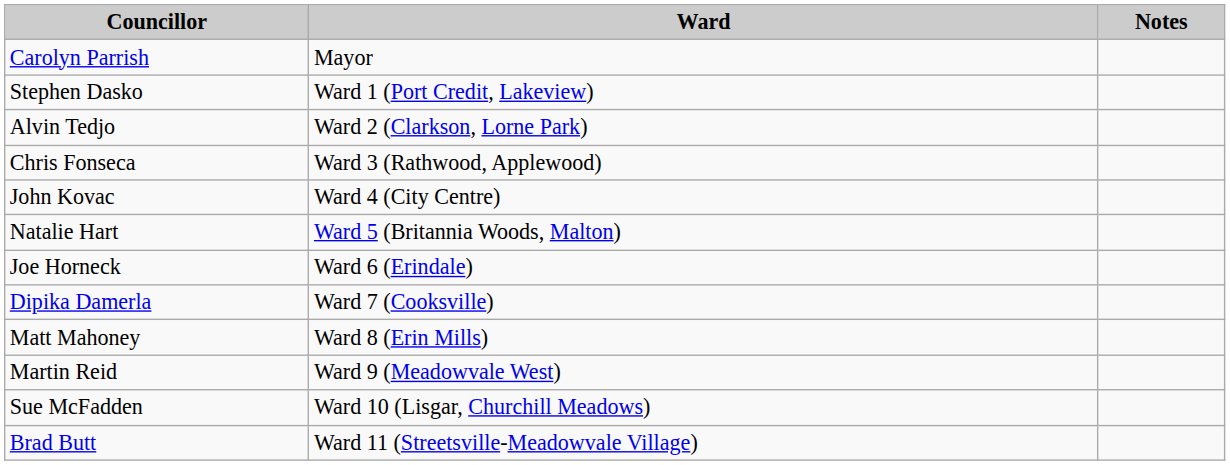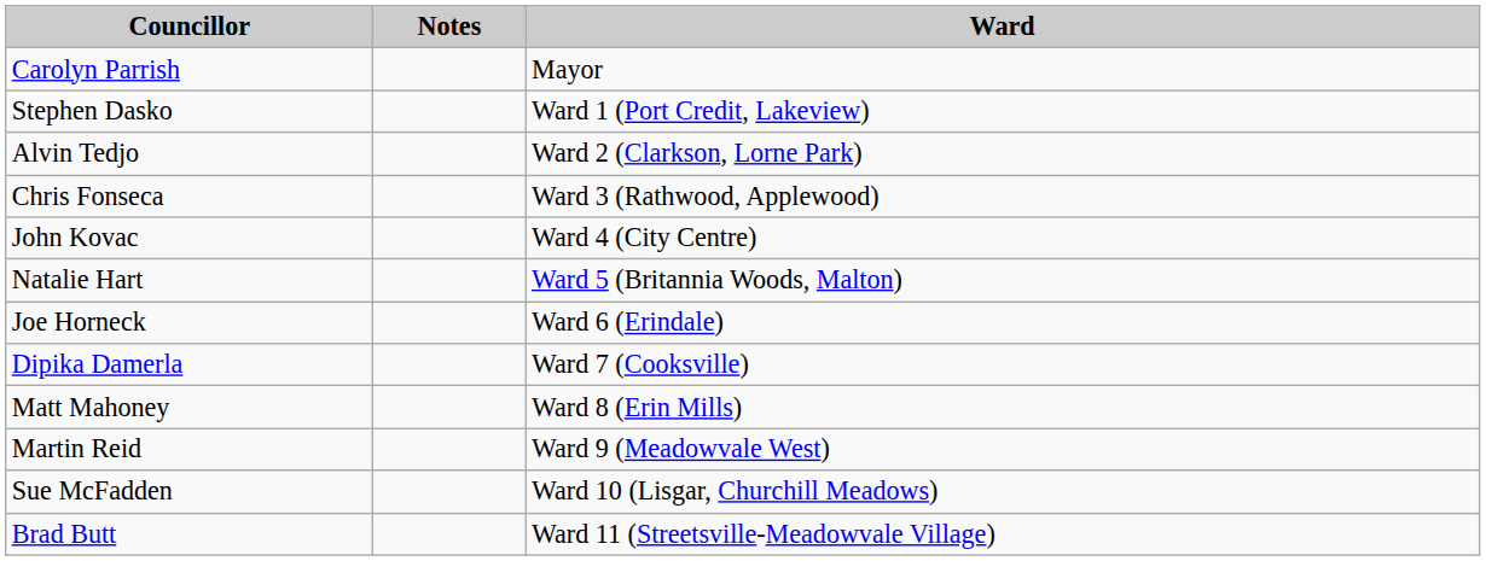columns swapped: Ward <-> Notes
